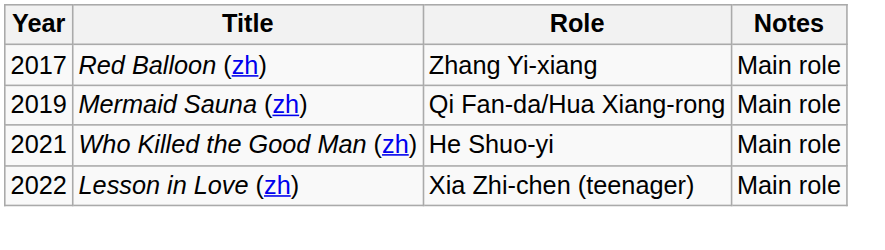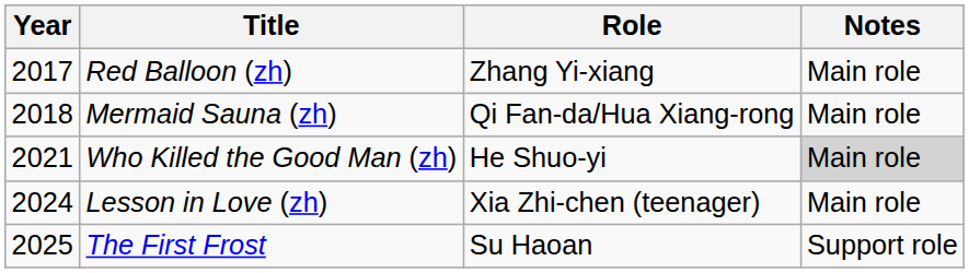Mermaid Sauna (zh) | Year: 2019 -> 2018
Who Killed the Good Man (zh) | Notes: no background -> lightgrey background
Lesson in Love (zh) | Year: 2022 -> 2024
+ row: 2025 | The First Frost | Su Haoan | Support role
